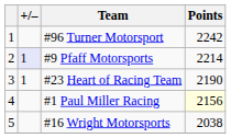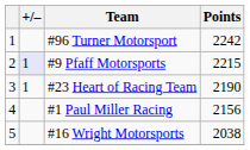#9 Pfaff Motorsports | Points: 2214 -> 2215
#1 Paul Miller Racing | Points: lightyellow background -> no background
